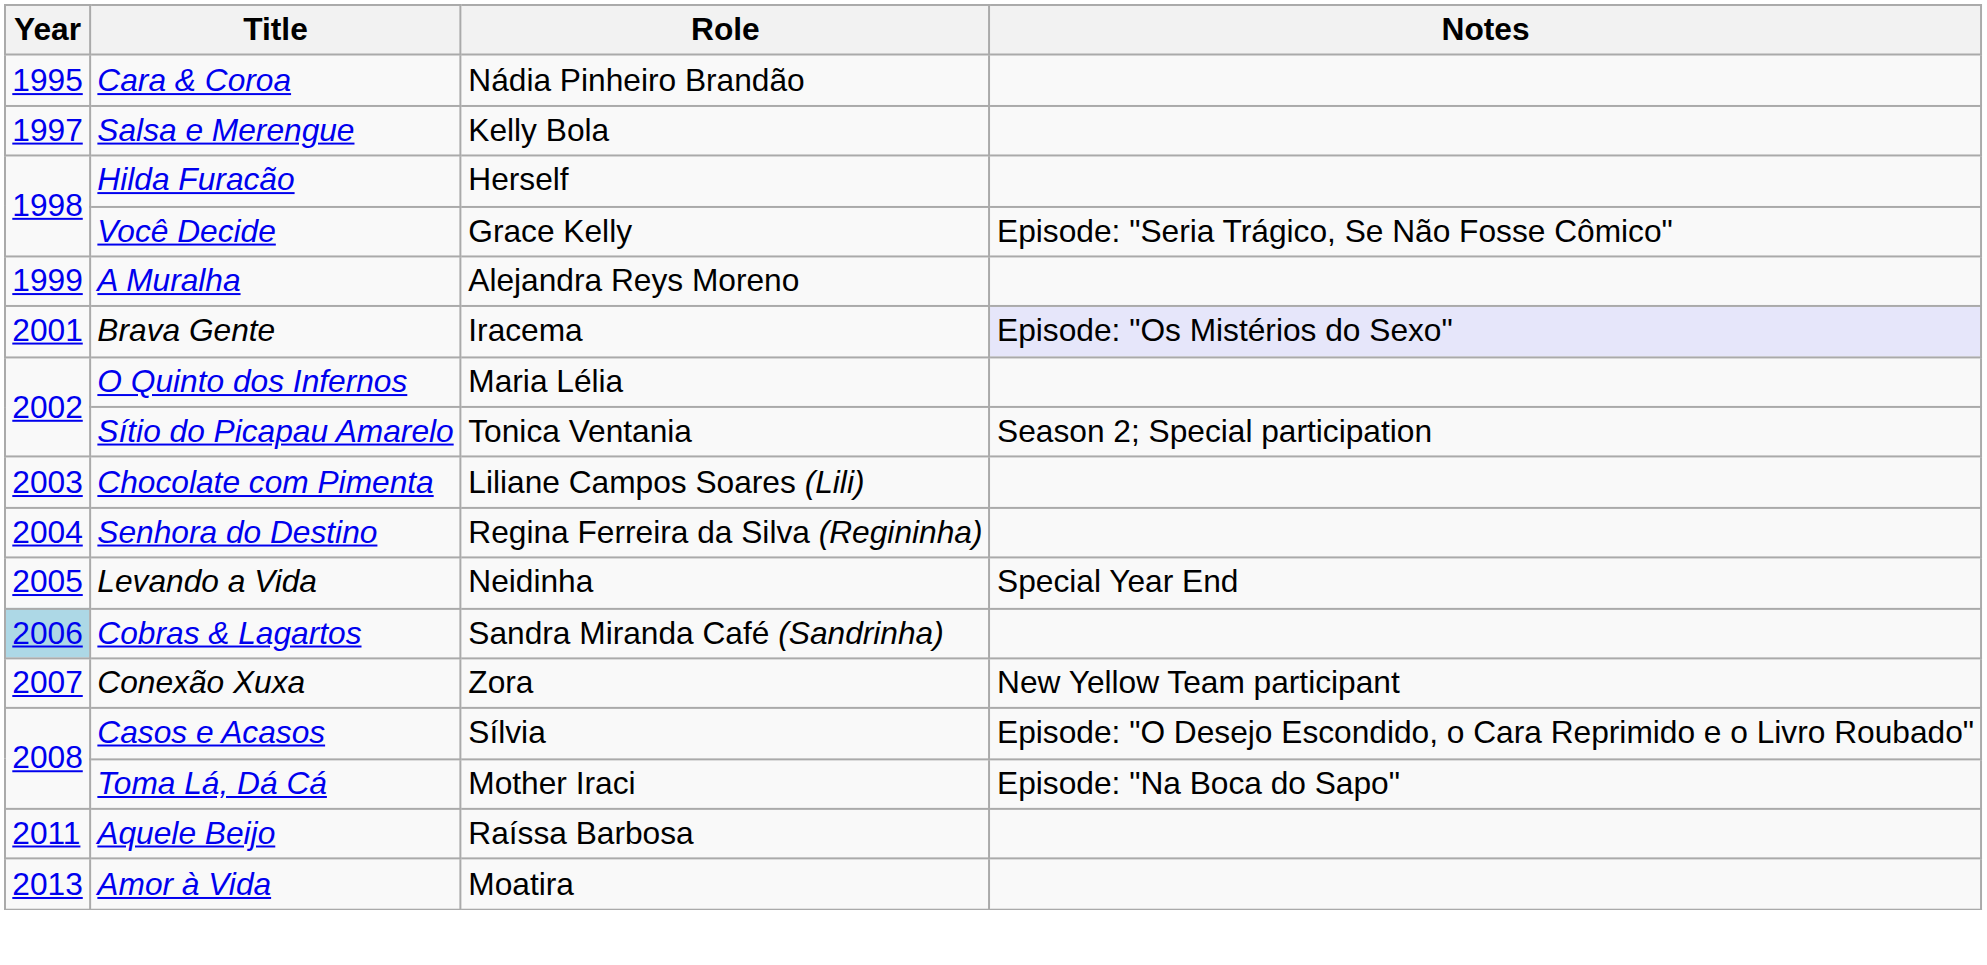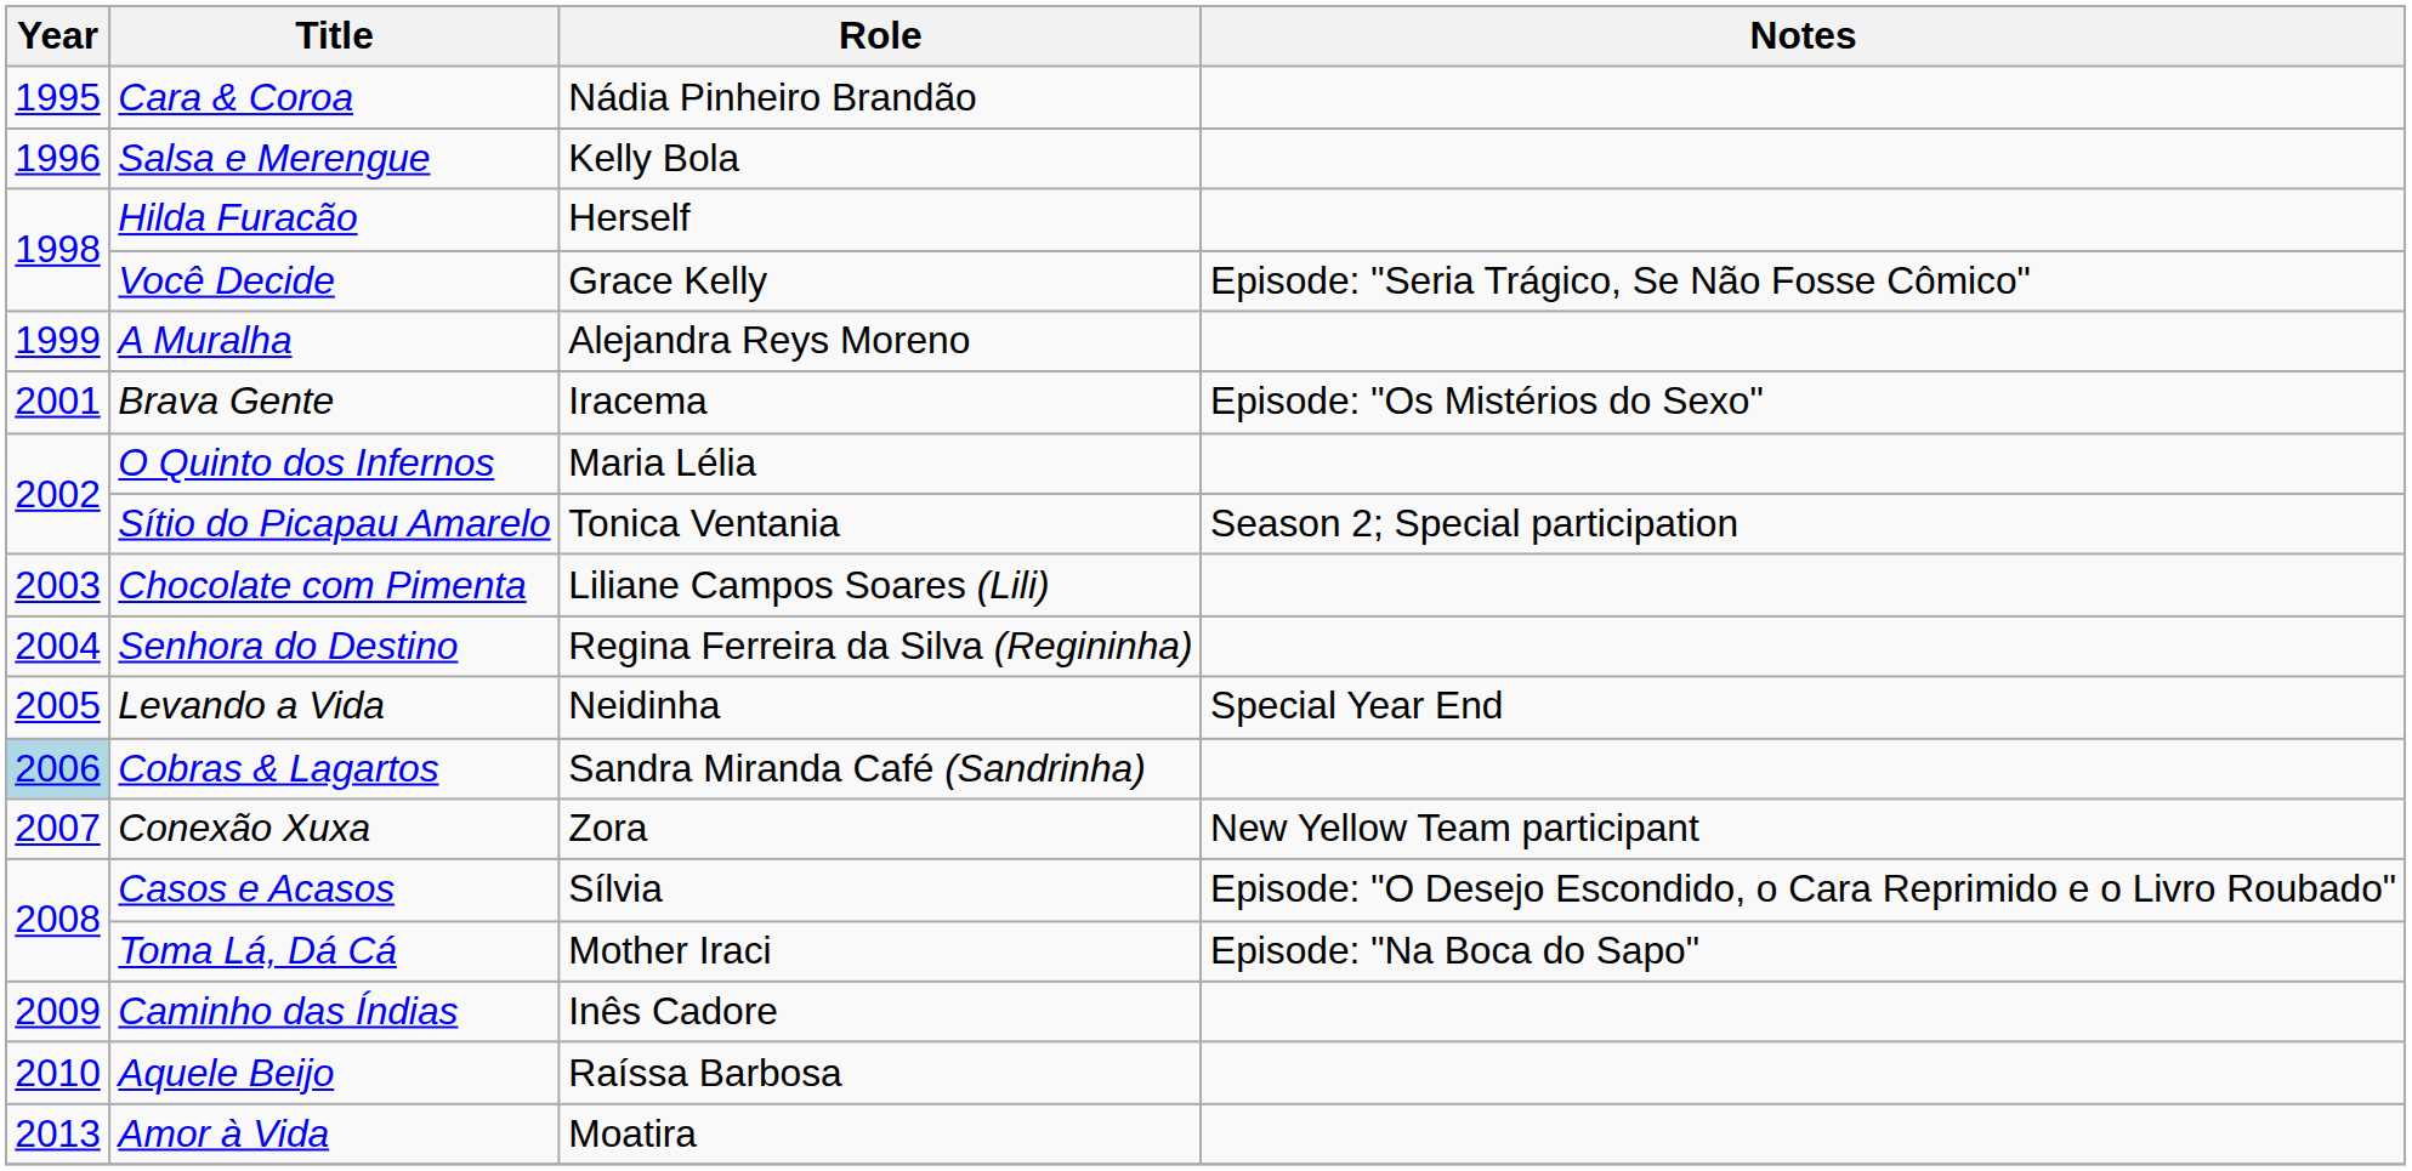Salsa e Merengue | Year: 1997 -> 1996
Brava Gente | Notes: lavender background -> no background
+ row: 2009 | Caminho das Índias | Inês Cadore
Aquele Beijo | Year: 2011 -> 2010
